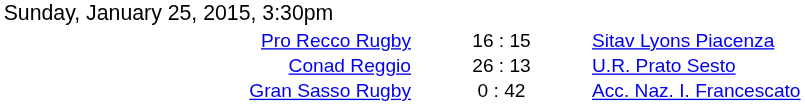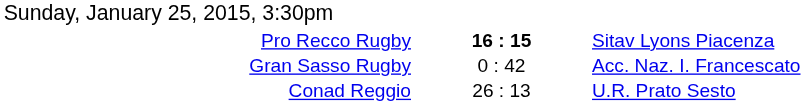Pro Recco Rugby | column 2: normal -> bold
rows swapped: Conad Reggio <-> Gran Sasso Rugby
